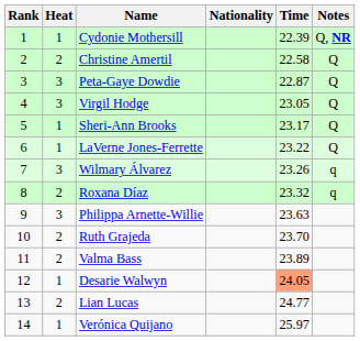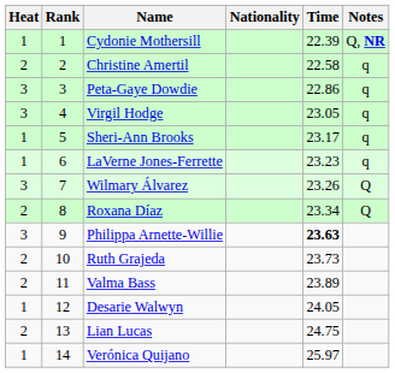columns swapped: Rank <-> Heat
Christine Amertil | Notes: Q -> q
Peta-Gaye Dowdie | Time: 22.87 -> 22.86
Peta-Gaye Dowdie | Notes: Q -> q
Virgil Hodge | Notes: Q -> q
Sheri-Ann Brooks | Notes: Q -> q
LaVerne Jones-Ferrette | Time: 23.22 -> 23.23
LaVerne Jones-Ferrette | Notes: Q -> q
Wilmary Álvarez | Notes: q -> Q
Roxana Díaz | Time: 23.32 -> 23.34
Roxana Díaz | Notes: q -> Q
Philippa Arnette-Willie | Time: normal -> bold
Ruth Grajeda | Time: 23.70 -> 23.73
Desarie Walwyn | Time: lightsalmon background -> no background
Lian Lucas | Time: 24.77 -> 24.75
